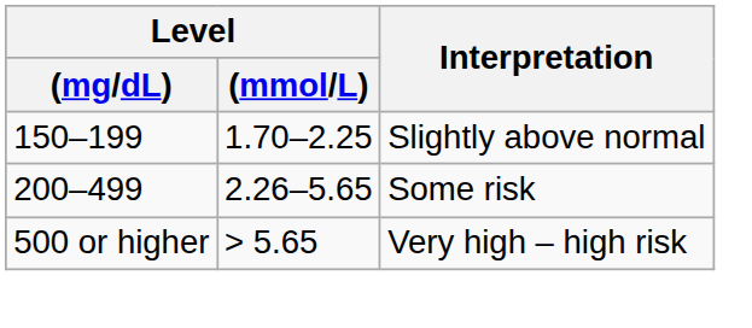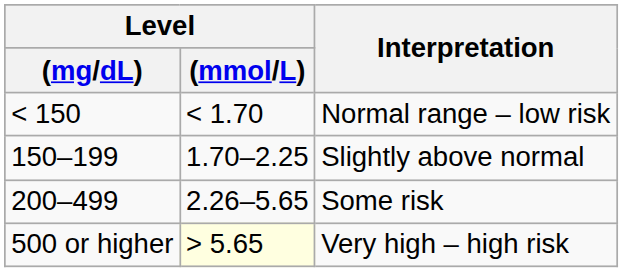+ row: < 150 | < 1.70 | Normal range – low risk
Very high – high risk | Level / (mmol/L): no background -> lightyellow background
